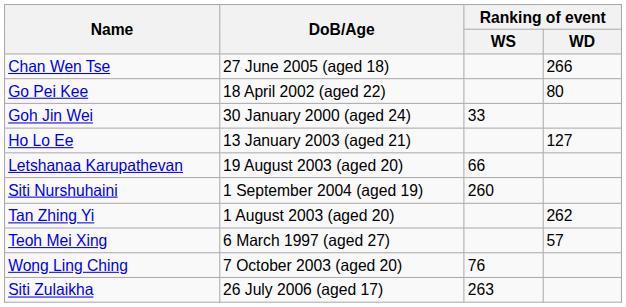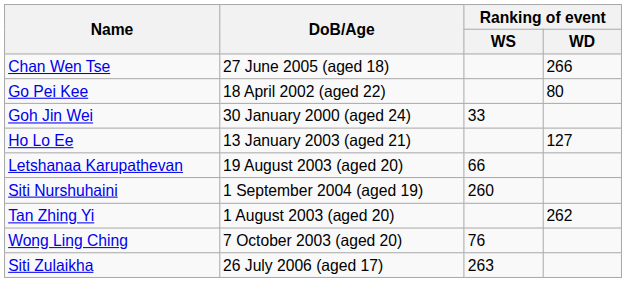- row: Teoh Mei Xing | 6 March 1997 (aged 27) | 57
